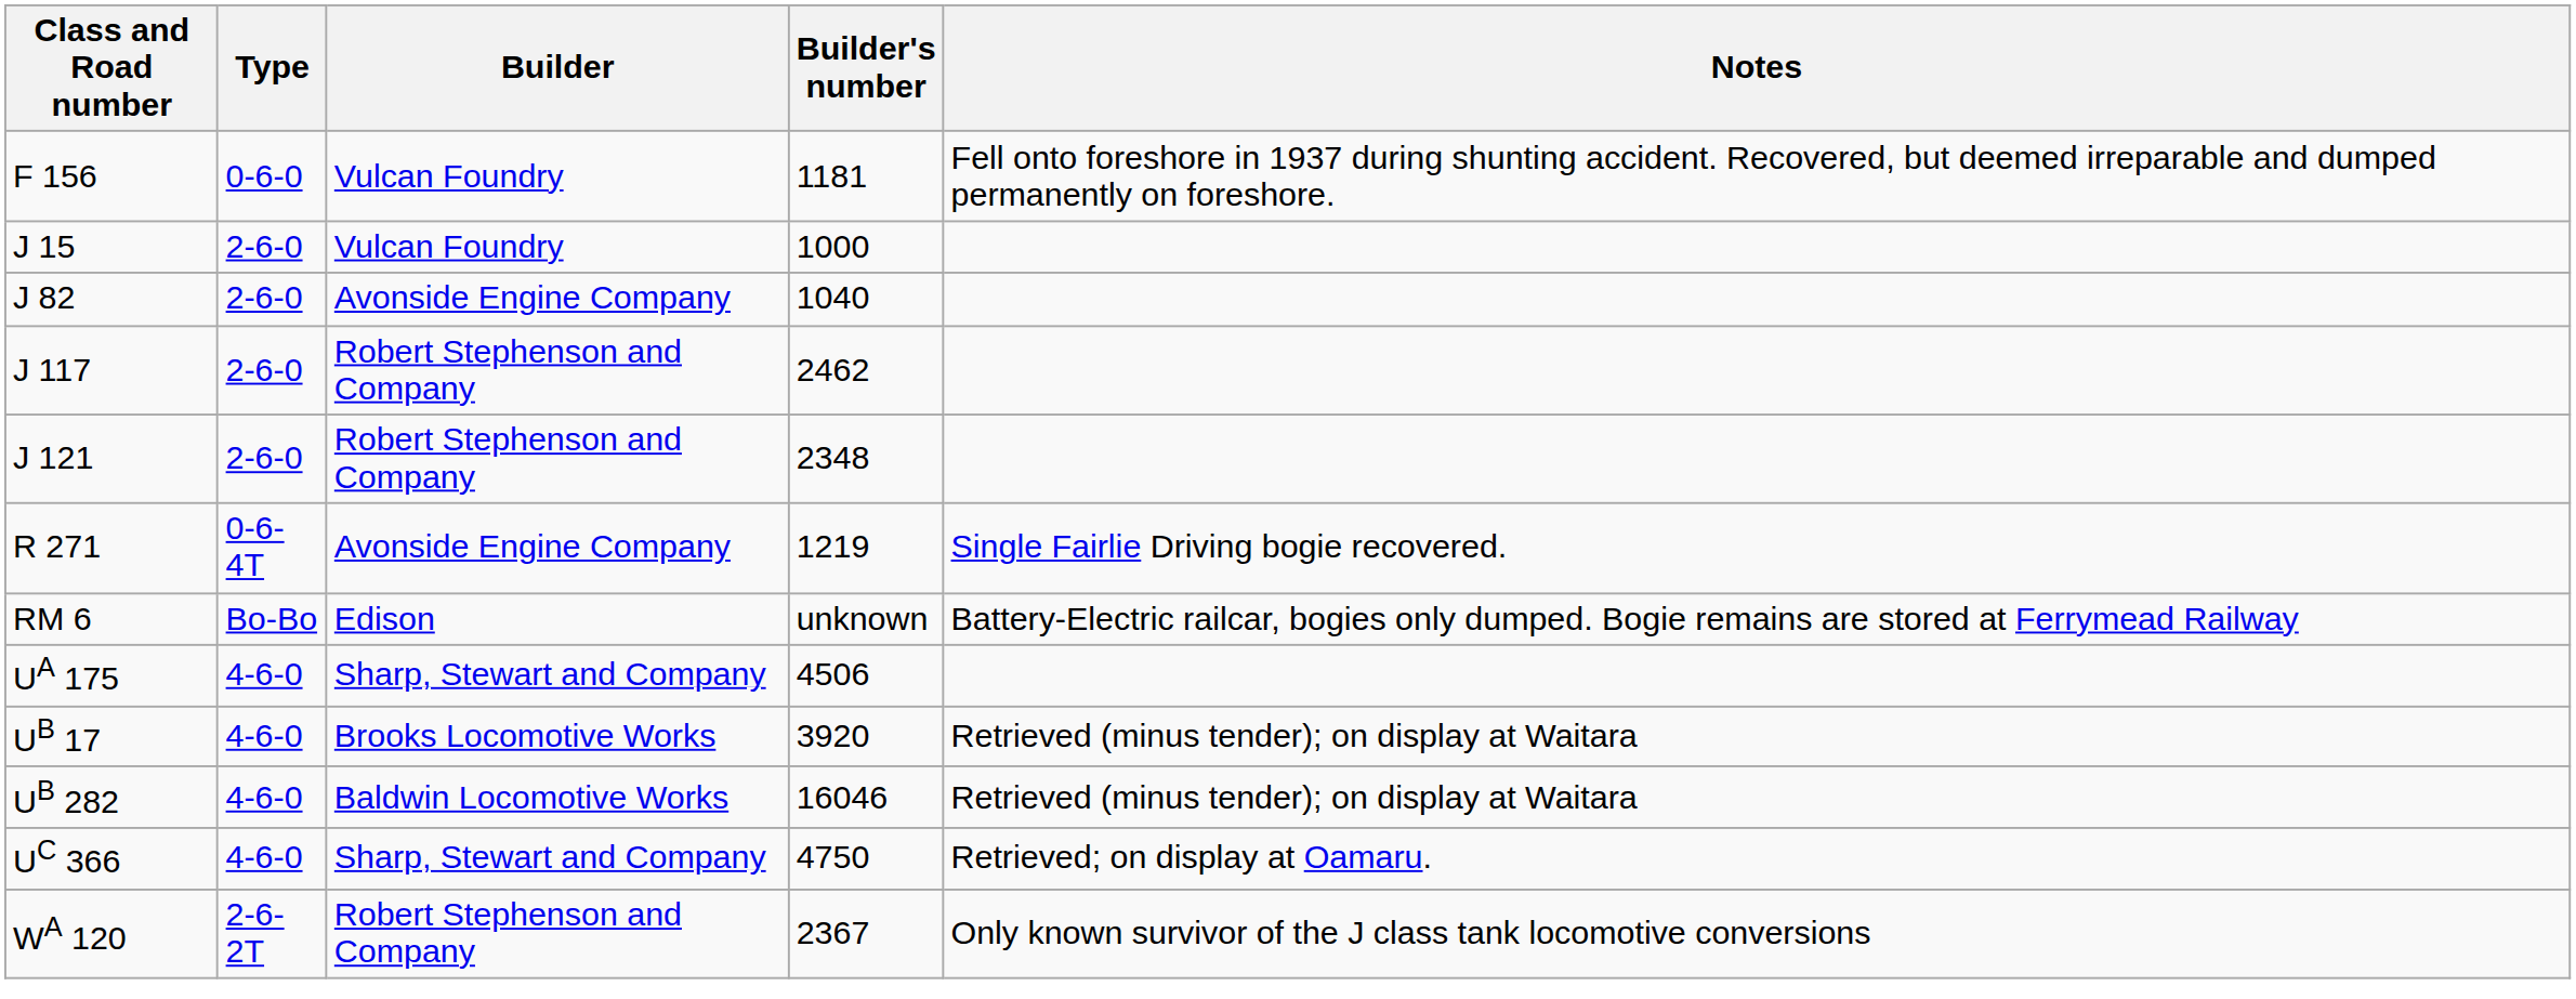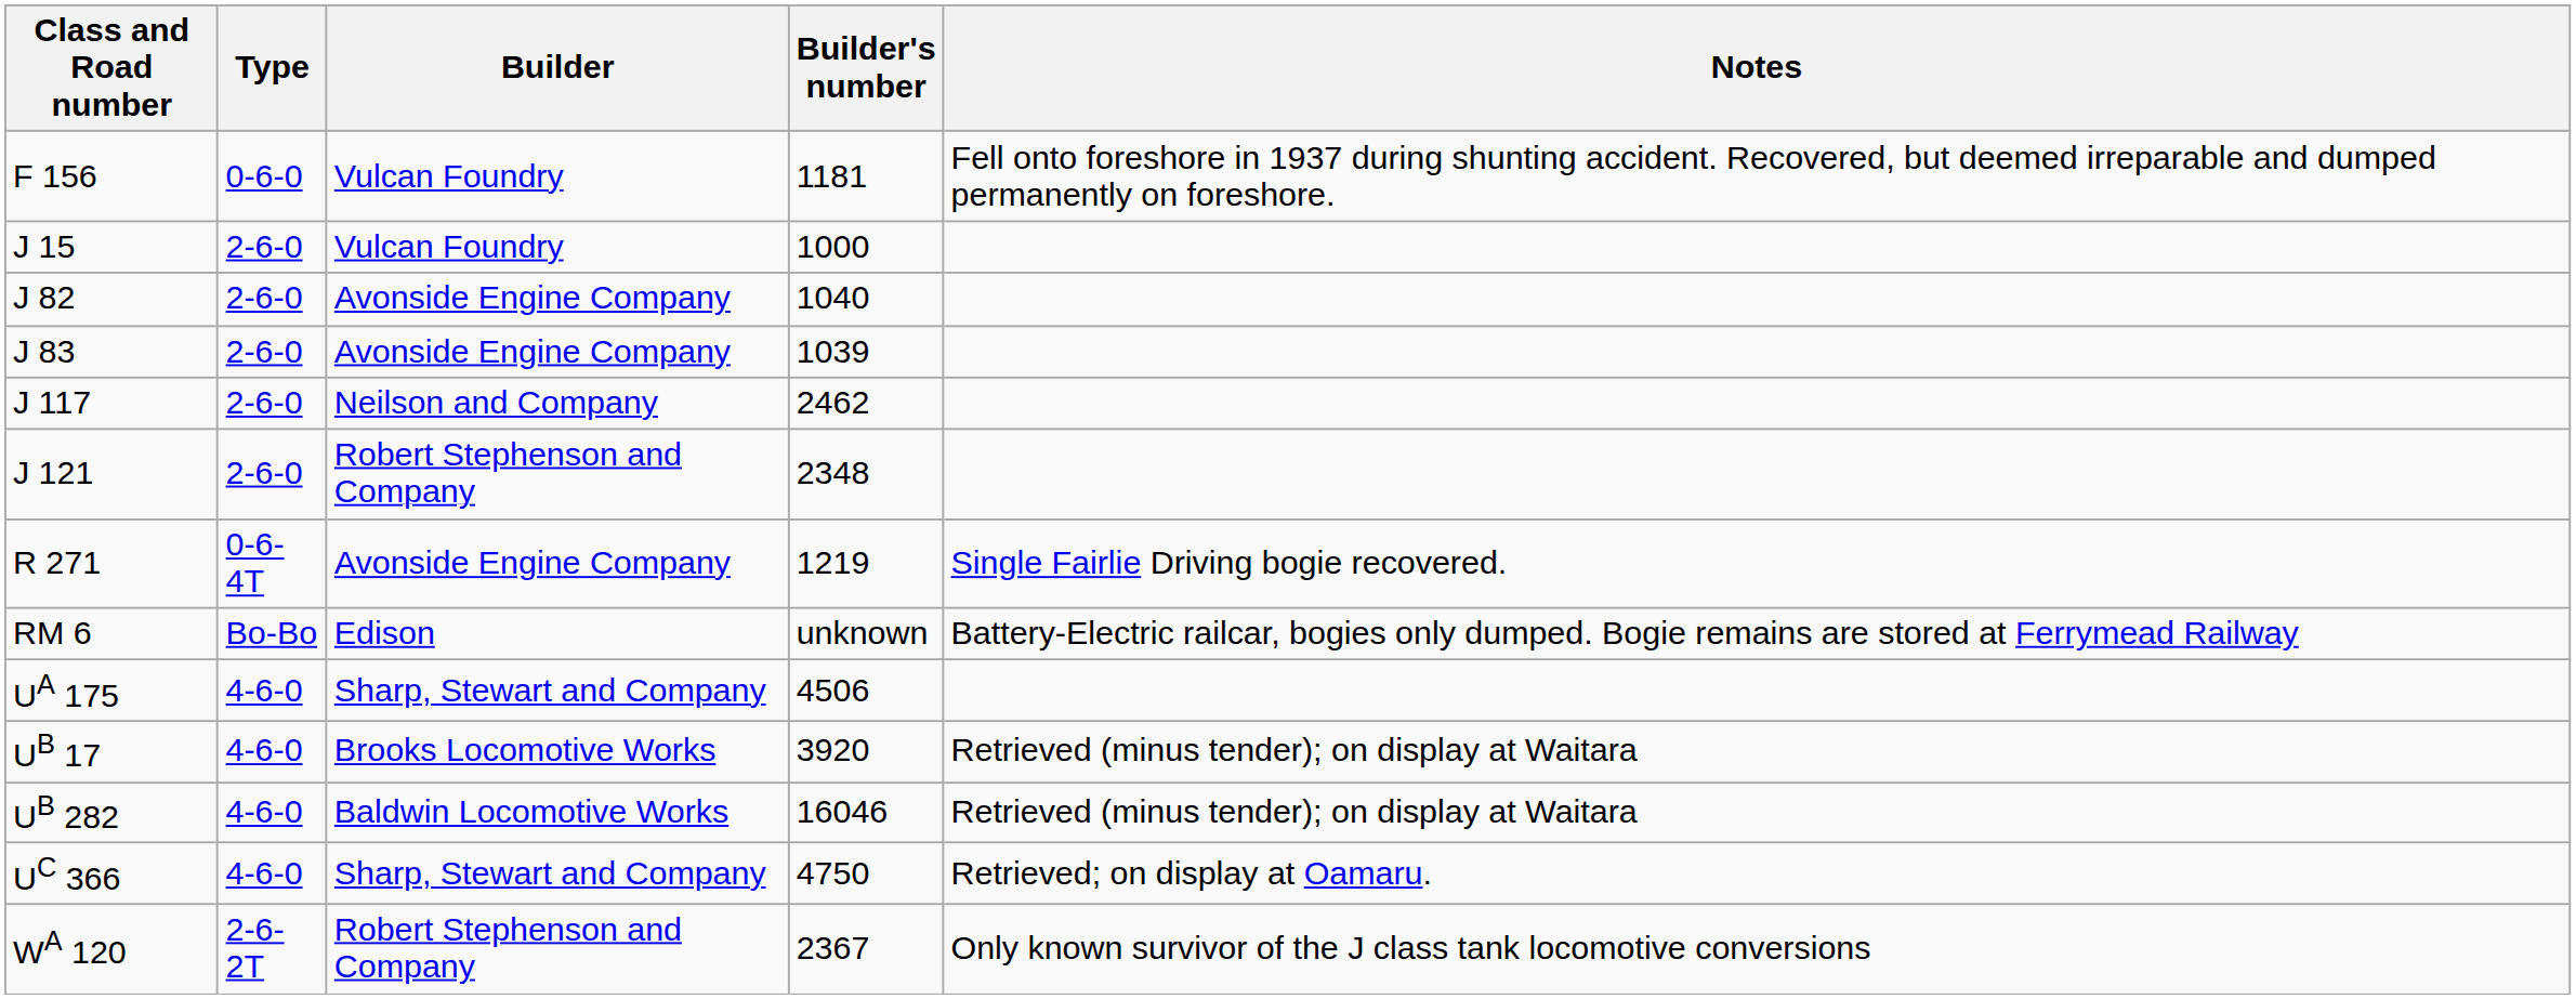+ row: J 83 | 2-6-0 | Avonside Engine Company | 1039
J 117 | Builder: Robert Stephenson and Company -> Neilson and Company
